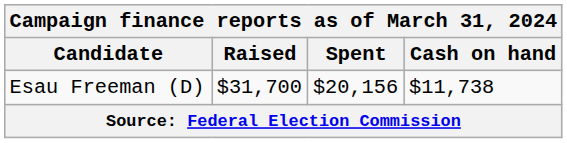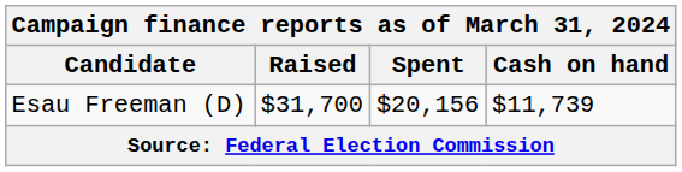Esau Freeman (D) | Cash on hand: $11,738 -> $11,739
